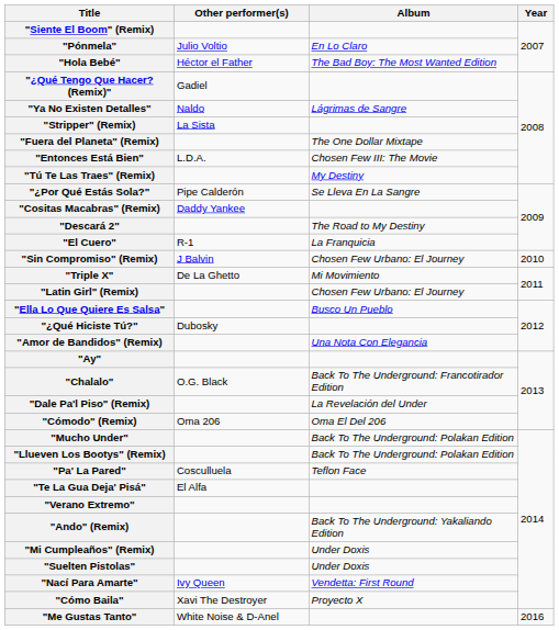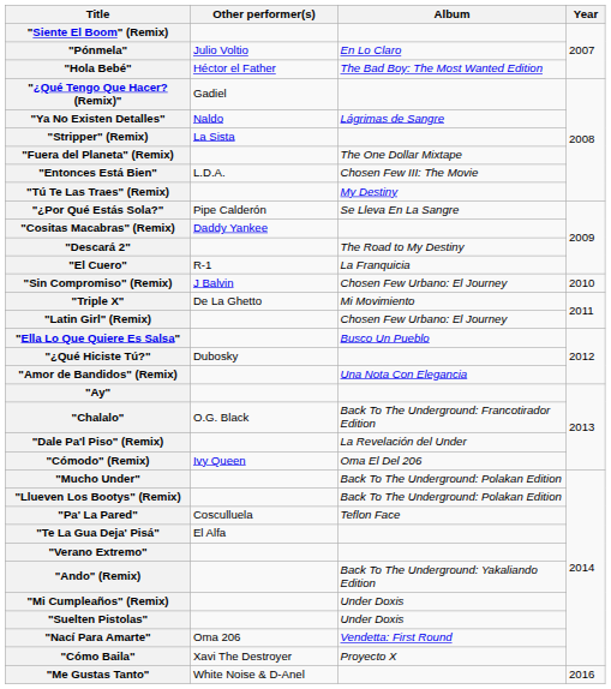"Cómodo" (Remix) | Other performer(s): Oma 206 -> Ivy Queen
"Nací Para Amarte" | Other performer(s): Ivy Queen -> Oma 206
